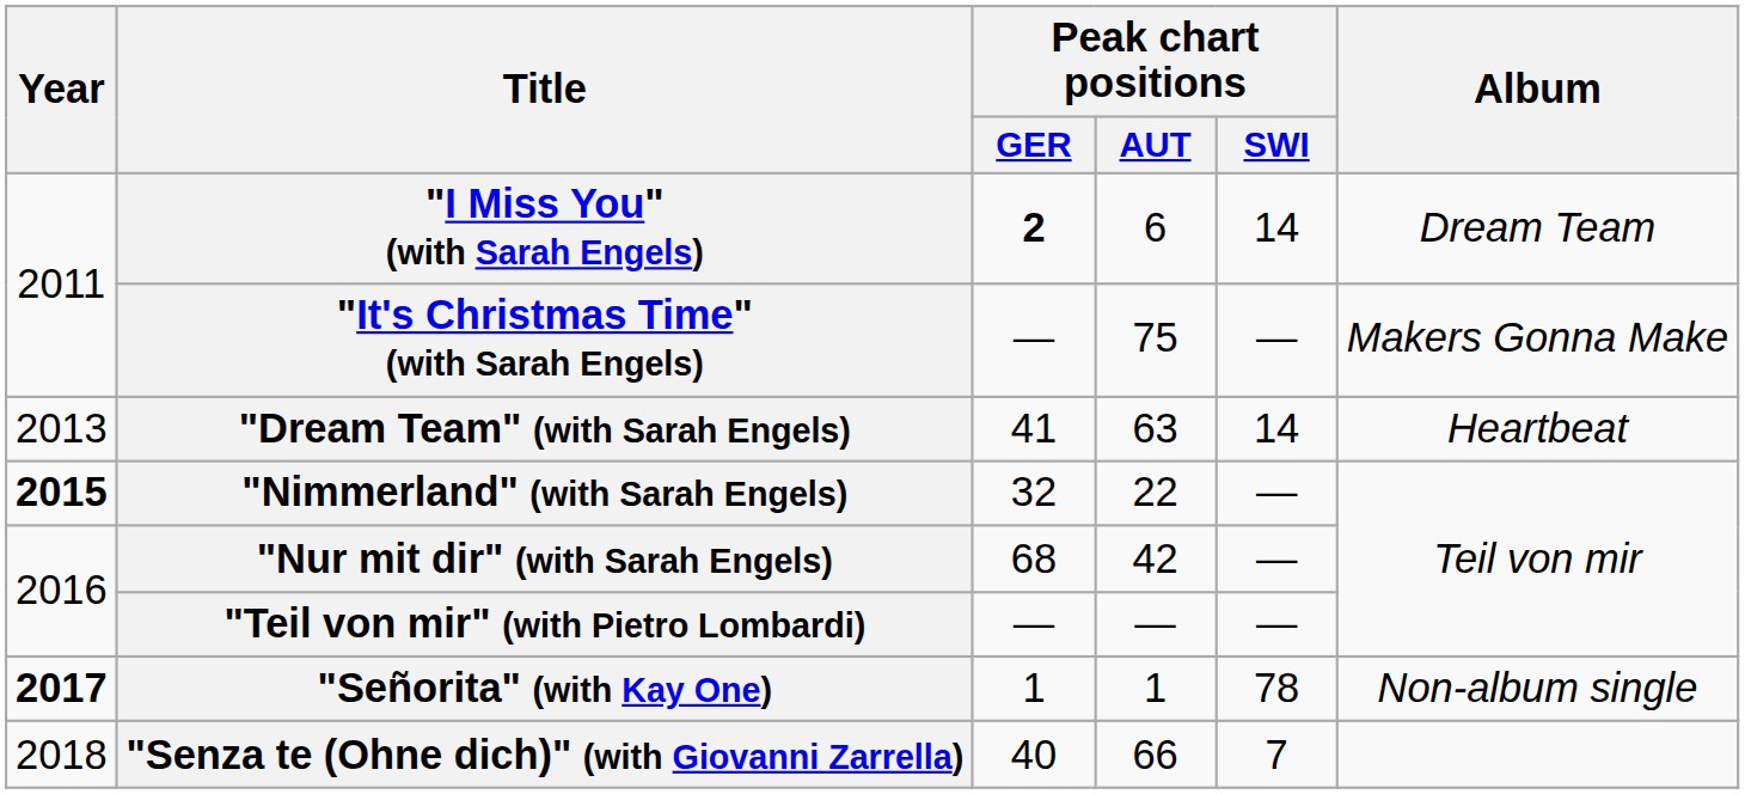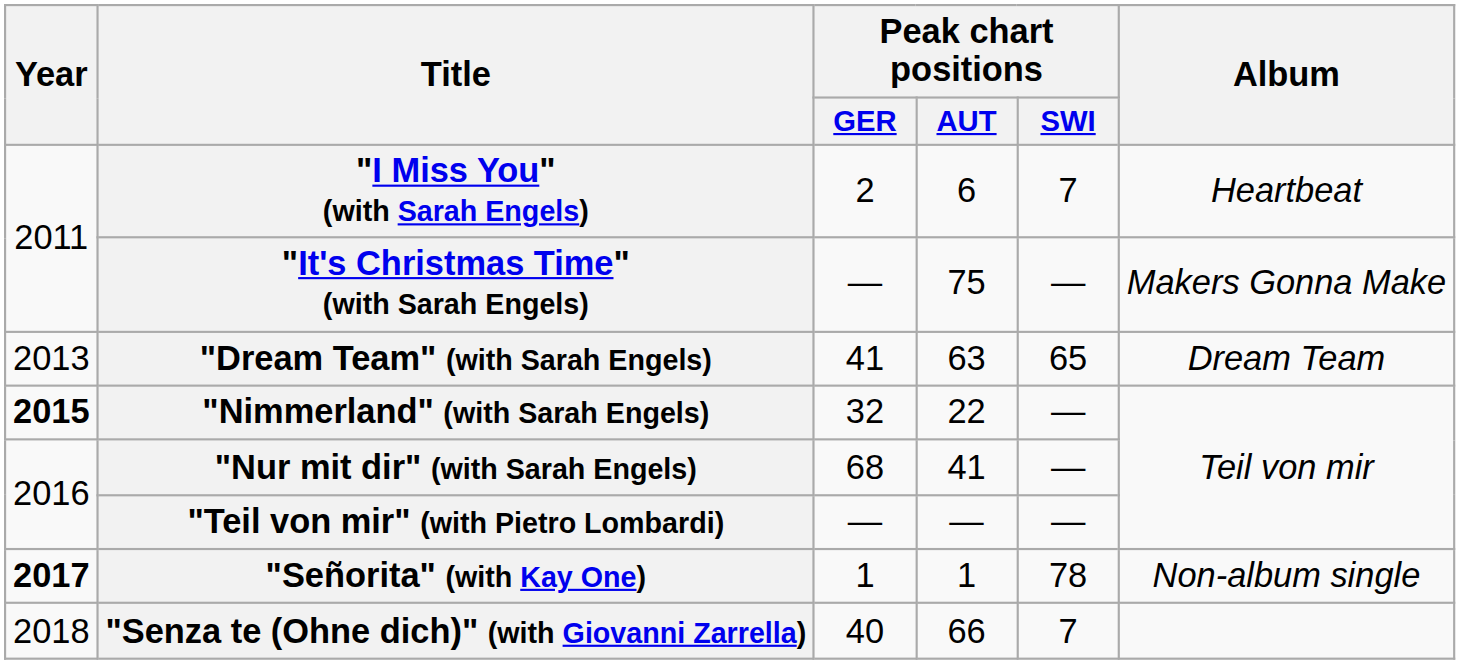"I Miss You" (with Sarah Engels) | Peak chart positions / GER: bold -> normal
"I Miss You" (with Sarah Engels) | Peak chart positions / SWI: 14 -> 7
"I Miss You" (with Sarah Engels) | Album: Dream Team -> Heartbeat
"Dream Team" (with Sarah Engels) | Peak chart positions / SWI: 14 -> 65
"Dream Team" (with Sarah Engels) | Album: Heartbeat -> Dream Team
"Nur mit dir" (with Sarah Engels) | Peak chart positions / AUT: 42 -> 41
